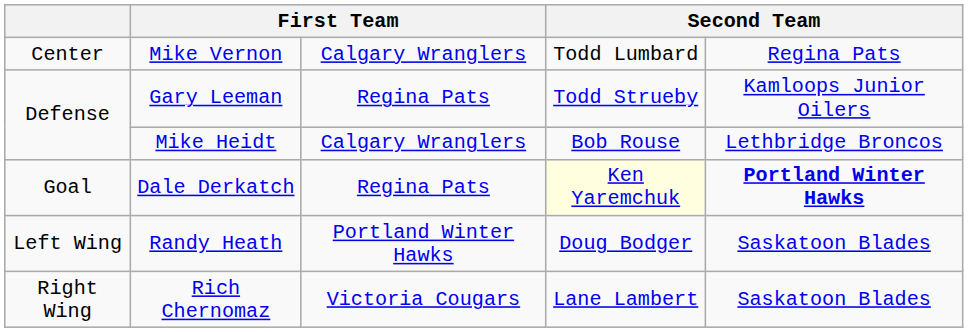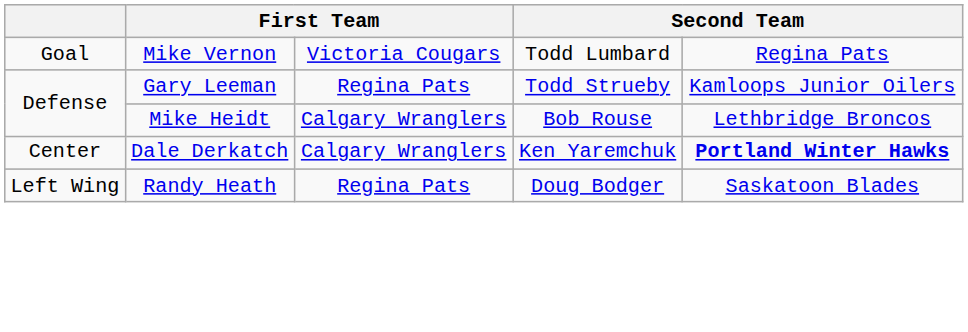Mike Vernon | column 1: Center -> Goal
Mike Vernon | column 3: Calgary Wranglers -> Victoria Cougars
Dale Derkatch | column 1: Goal -> Center
Dale Derkatch | column 3: Regina Pats -> Calgary Wranglers
Dale Derkatch | column 4: lightyellow background -> no background
Randy Heath | column 3: Portland Winter Hawks -> Regina Pats
- row: Right Wing | Rich Chernomaz | Victoria Cougars | Lane Lambert | Saskatoon Blades
